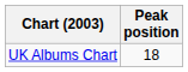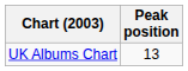UK Albums Chart | Peak position: 18 -> 13
